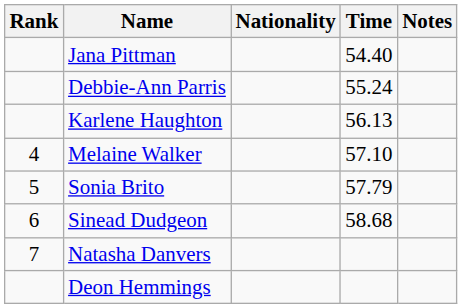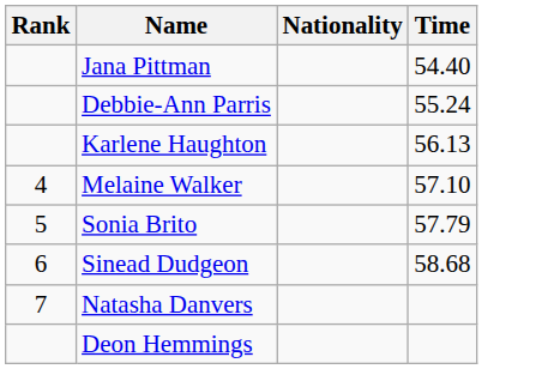- column: Notes
